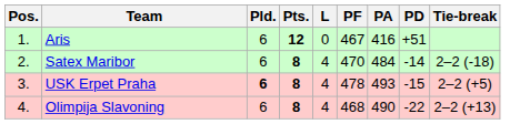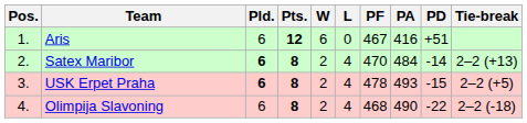+ column: W | 6 | 2 | 2 | 2
Satex Maribor | Pld.: normal -> bold
Satex Maribor | Tie-break: 2–2 (-18) -> 2–2 (+13)
Olimpija Slavoning | Tie-break: 2–2 (+13) -> 2–2 (-18)
